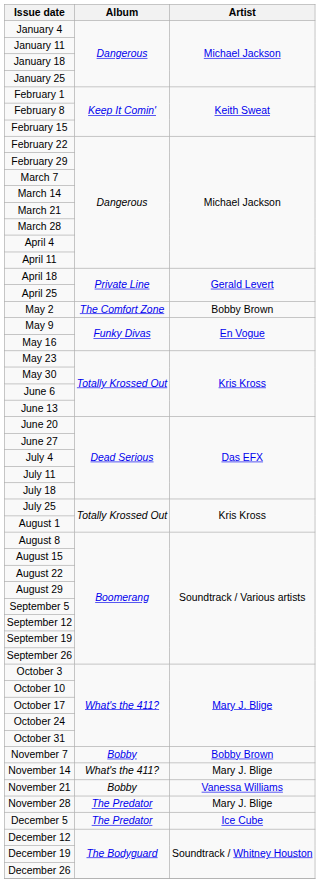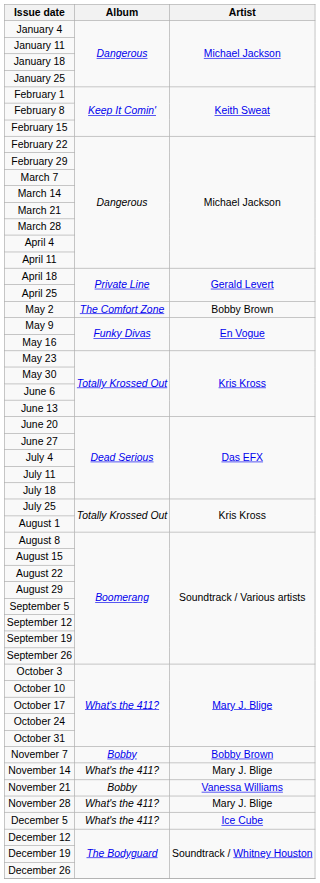November 28 | Album: The Predator -> What's the 411?
December 5 | Album: The Predator -> What's the 411?
